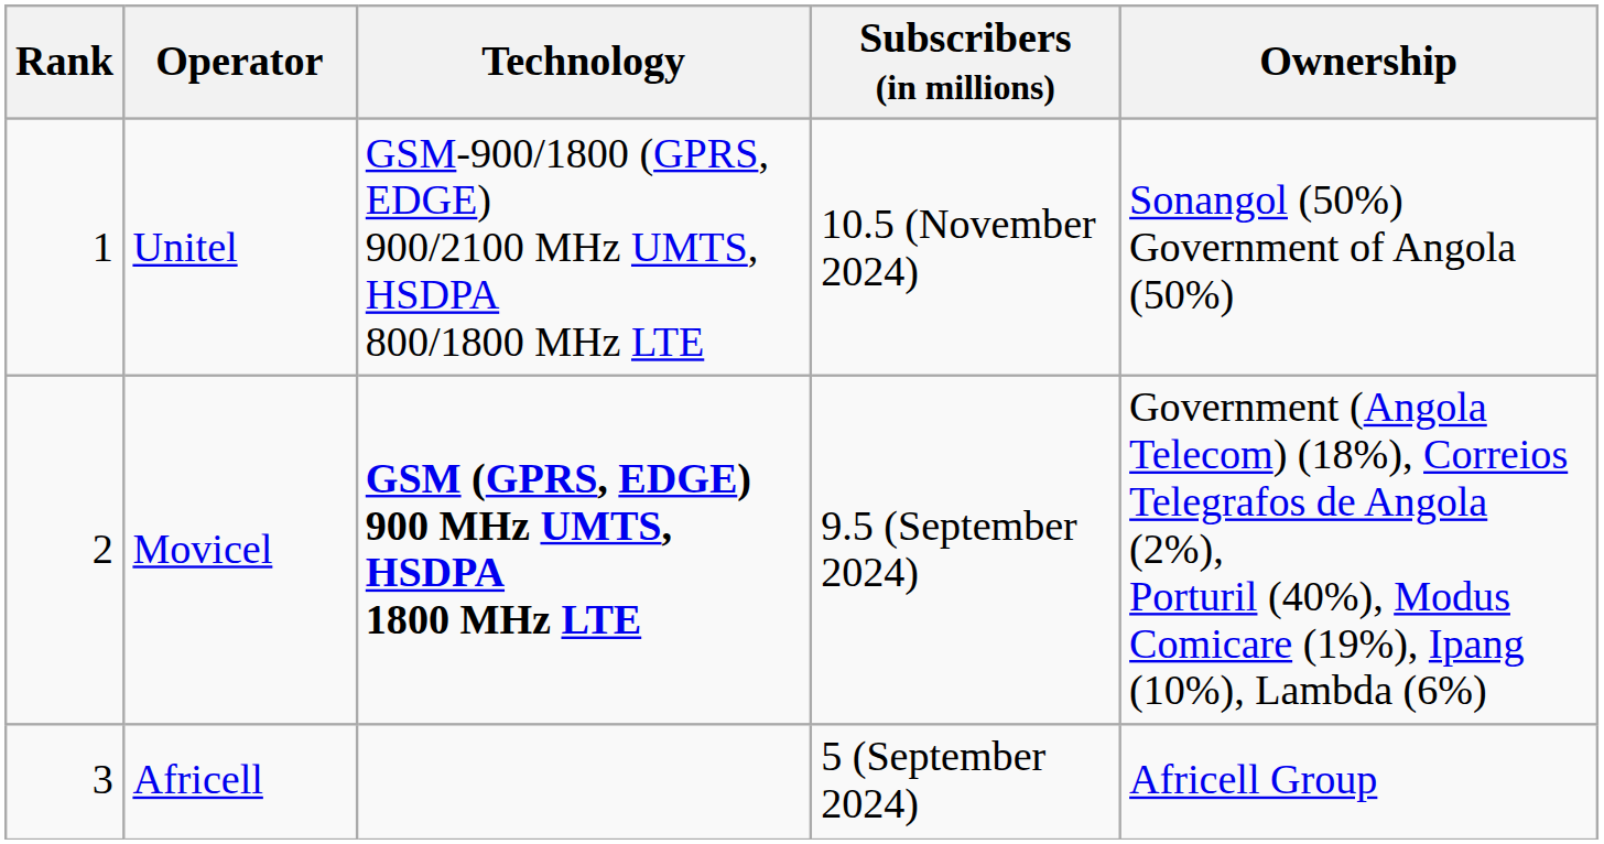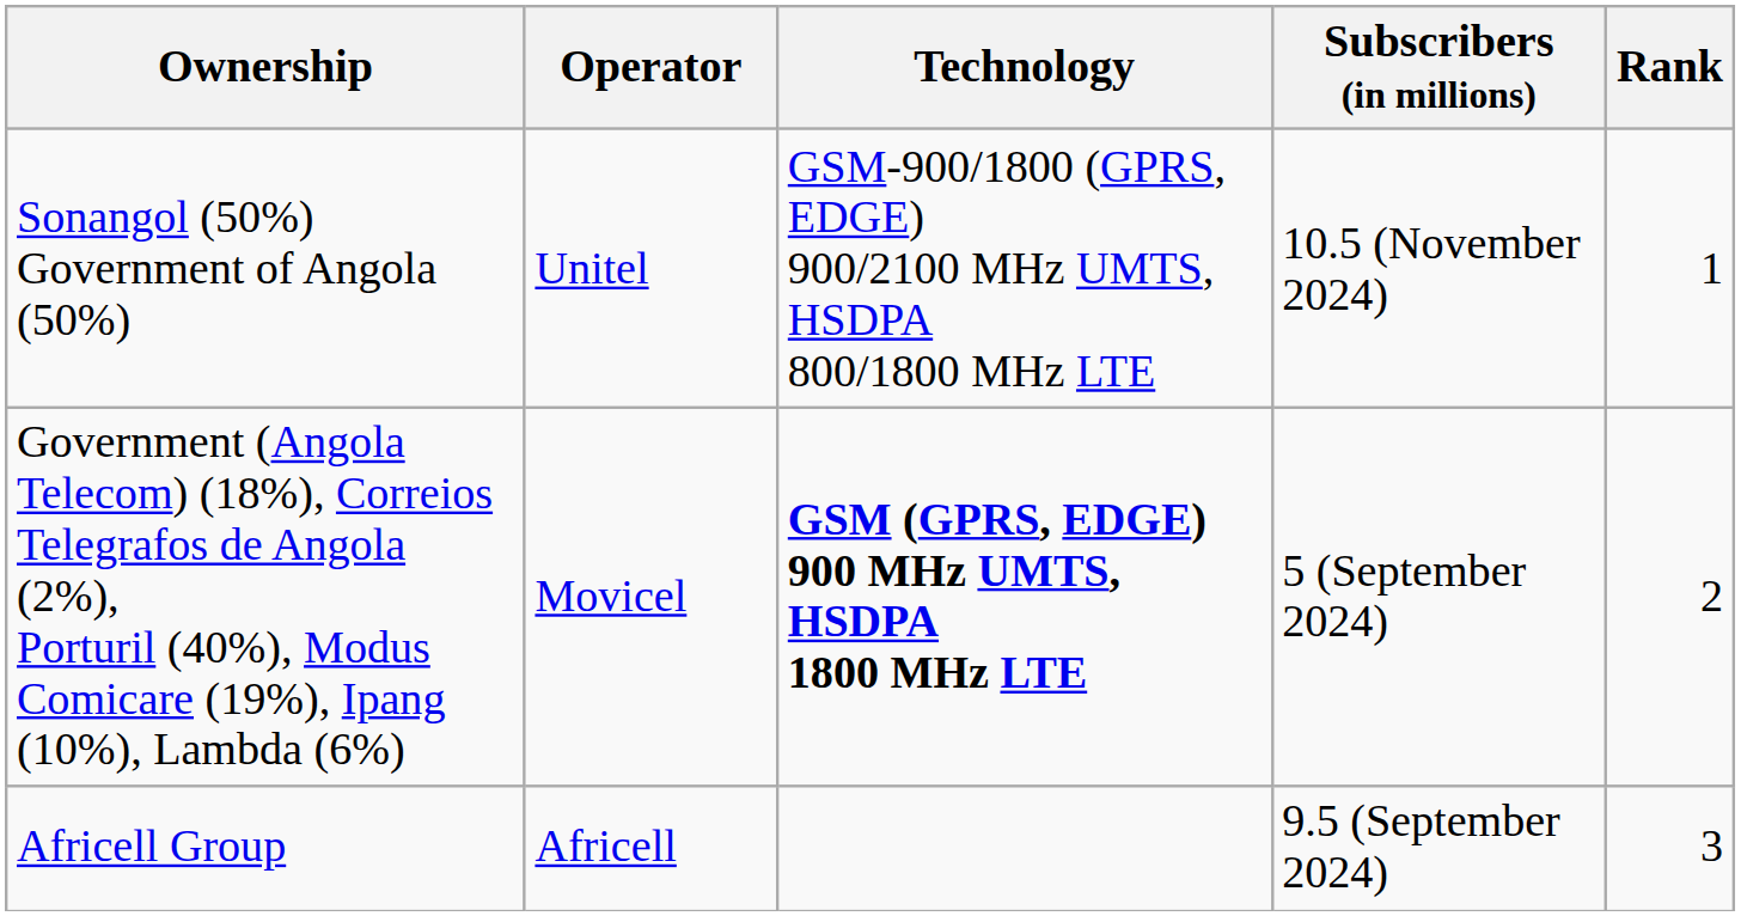columns swapped: Rank <-> Ownership
Movicel | Subscribers (in millions): 9.5 (September 2024) -> 5 (September 2024)
Africell | Subscribers (in millions): 5 (September 2024) -> 9.5 (September 2024)
